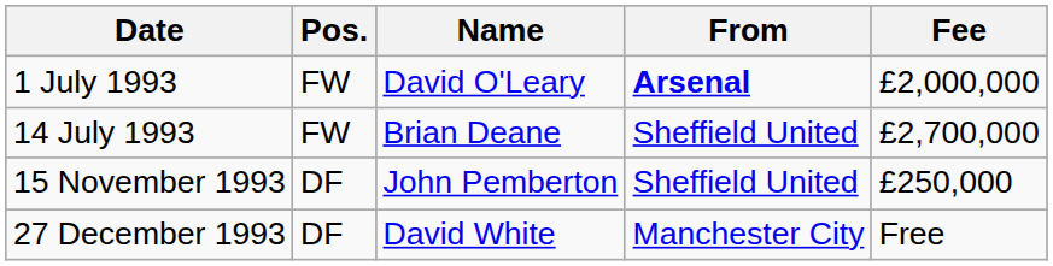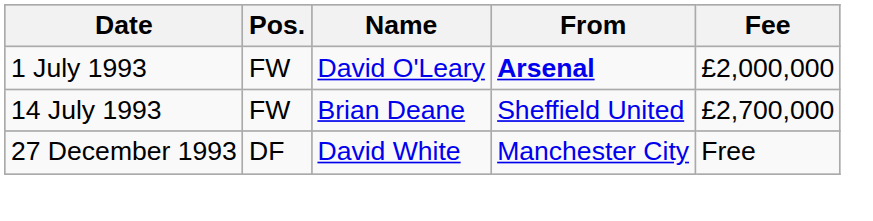- row: 15 November 1993 | DF | John Pemberton | Sheffield United | £250,000
